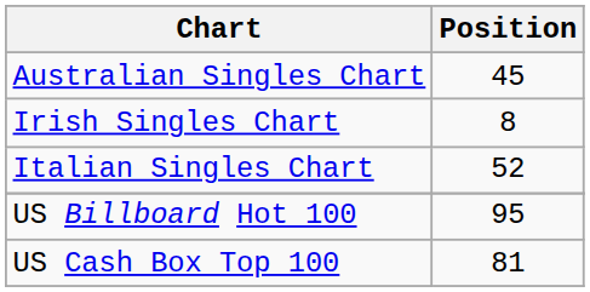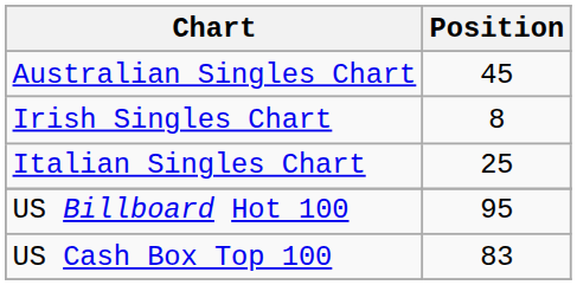Italian Singles Chart | Position: 52 -> 25
US Cash Box Top 100 | Position: 81 -> 83
